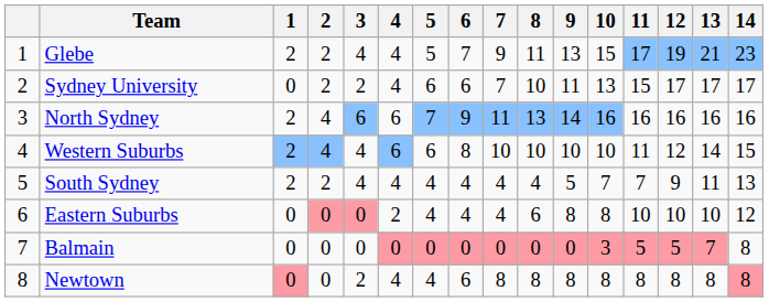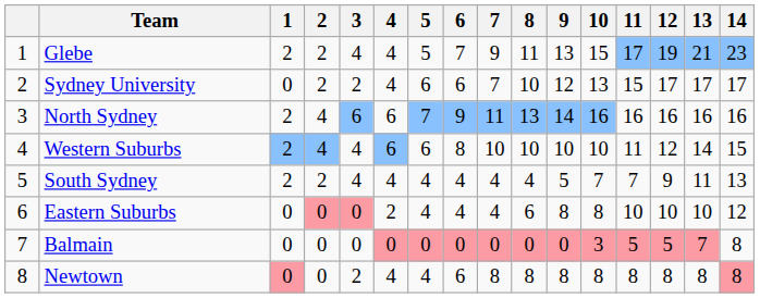Sydney University | 9: 11 -> 12
